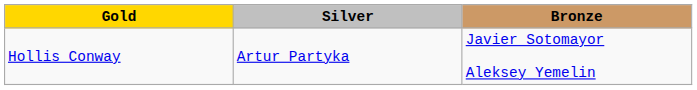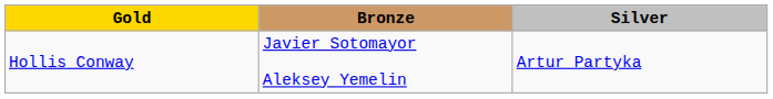columns swapped: Silver <-> Bronze
